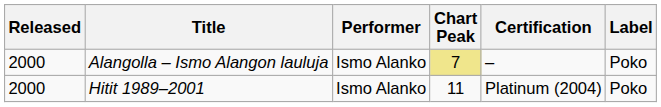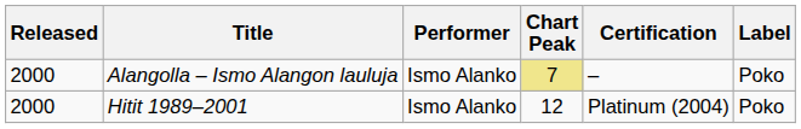Hitit 1989–2001 | Chart Peak: 11 -> 12
